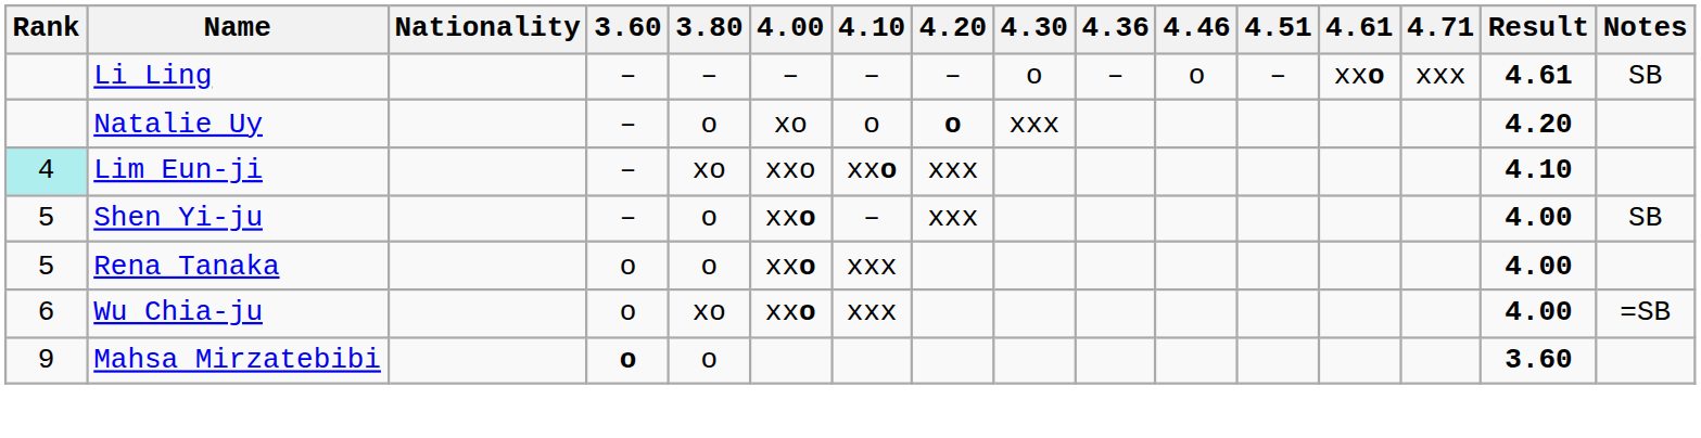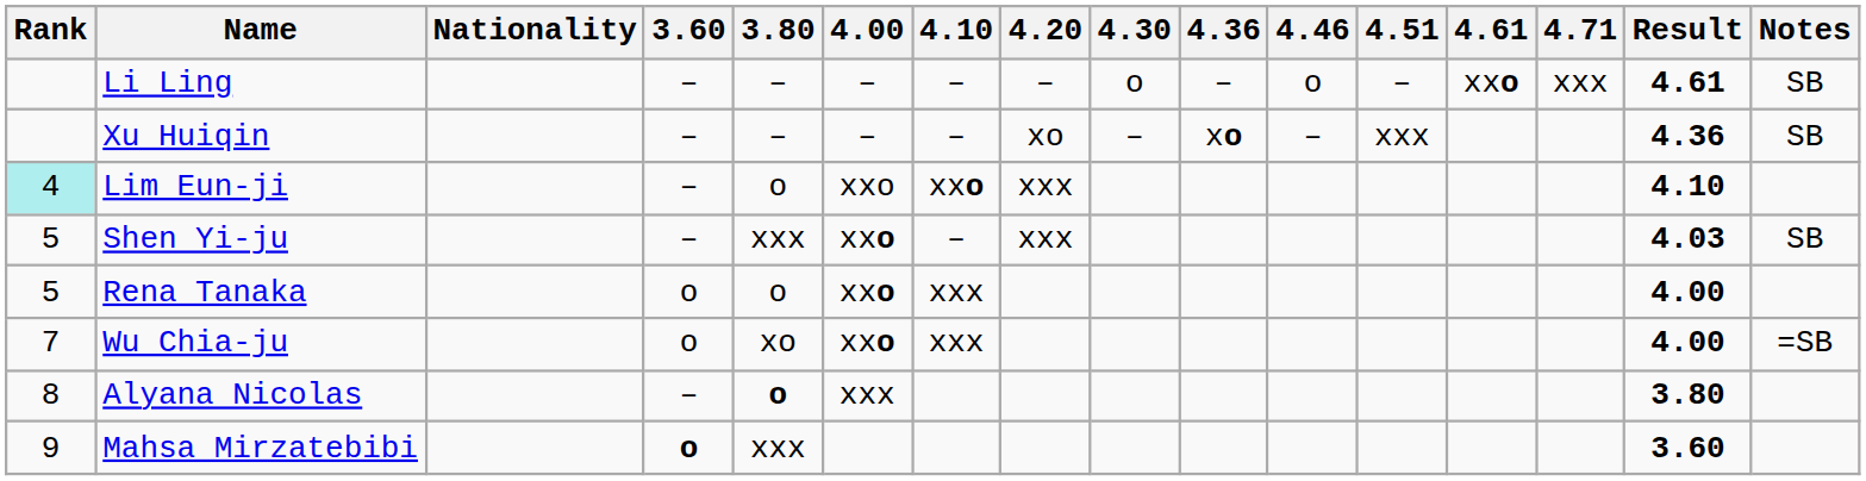+ row: Xu Huiqin | – | – | – | – | xo | – | xo | – | xxx | 4.36 | SB
- row: Natalie Uy | – | o | xo | o | o | xxx | 4.20
Lim Eun-ji | 3.80: xo -> o
Shen Yi-ju | 3.80: o -> xxx
Shen Yi-ju | Result: 4.00 -> 4.03
Wu Chia-ju | Rank: 6 -> 7
+ row: 8 | Alyana Nicolas | – | o | xxx | 3.80
Mahsa Mirzatebibi | 3.80: o -> xxx
